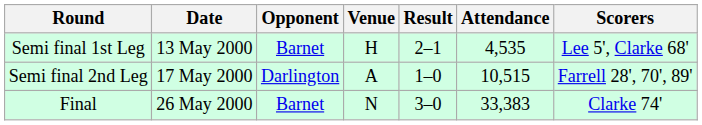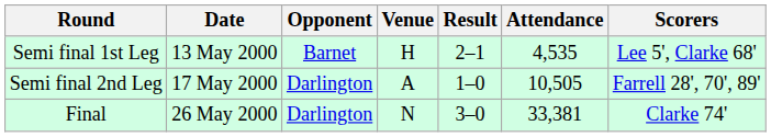Semi final 2nd Leg | Attendance: 10,515 -> 10,505
Final | Opponent: Barnet -> Darlington
Final | Attendance: 33,383 -> 33,381
